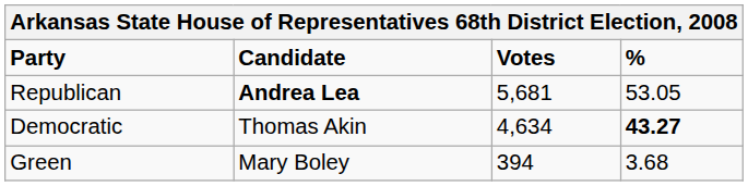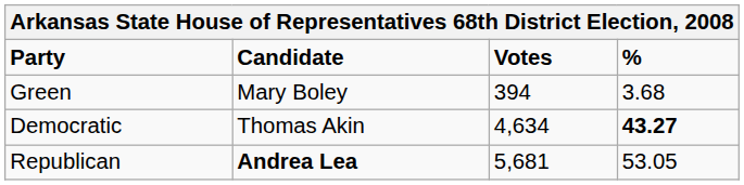rows swapped: Republican <-> Green
